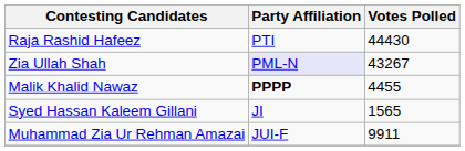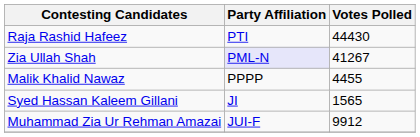Zia Ullah Shah | Votes Polled: 43267 -> 41267
Malik Khalid Nawaz | Party Affiliation: bold -> normal
Muhammad Zia Ur Rehman Amazai | Votes Polled: 9911 -> 9912
